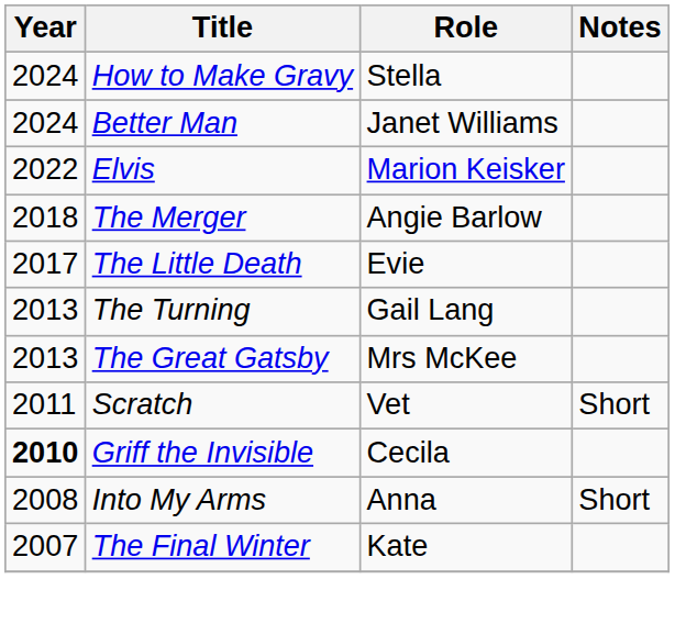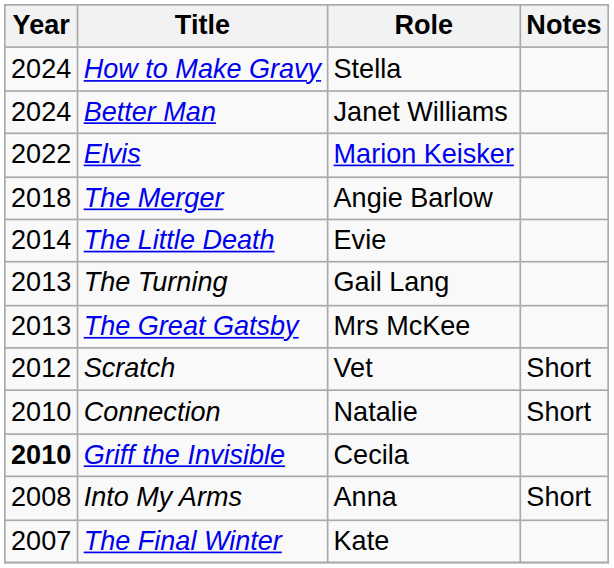The Little Death | Year: 2017 -> 2014
Scratch | Year: 2011 -> 2012
+ row: 2010 | Connection | Natalie | Short
